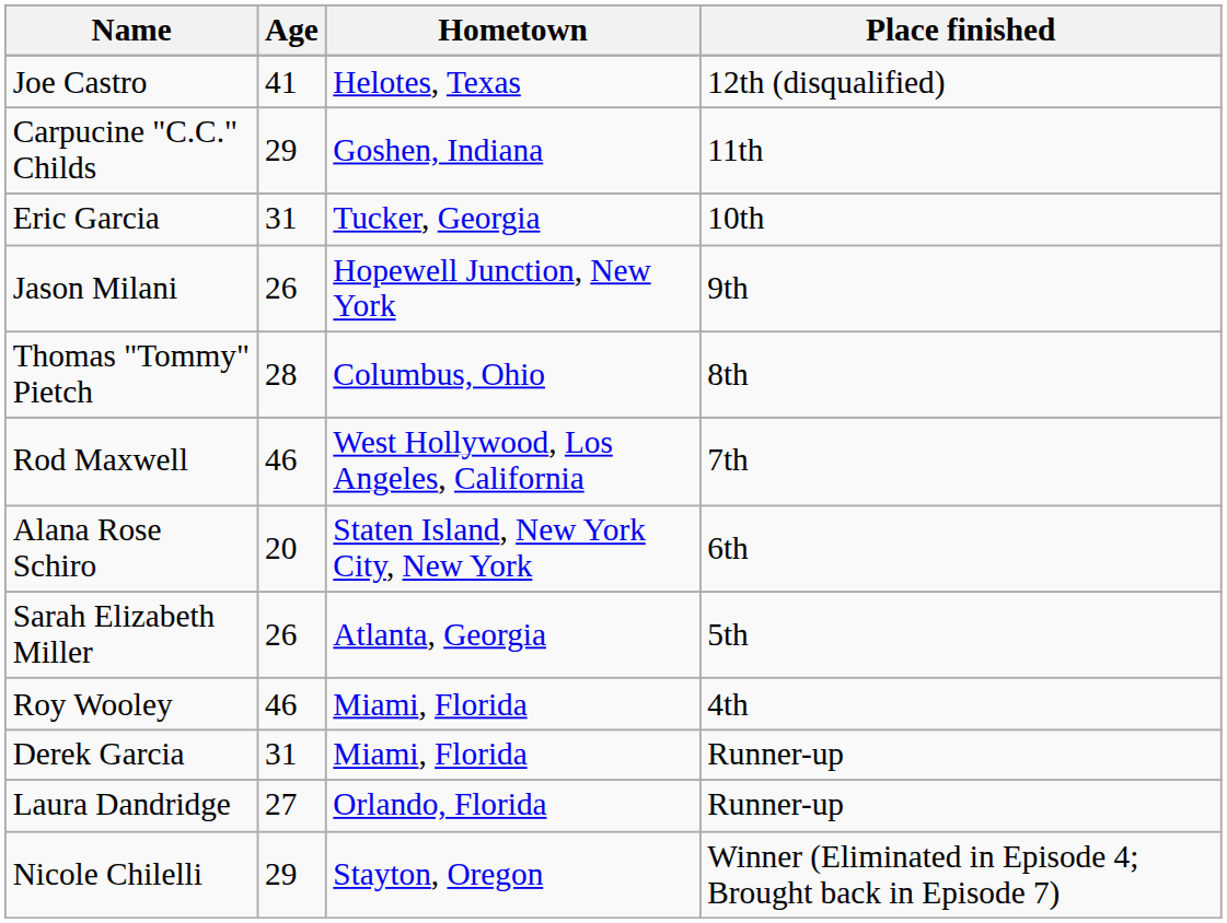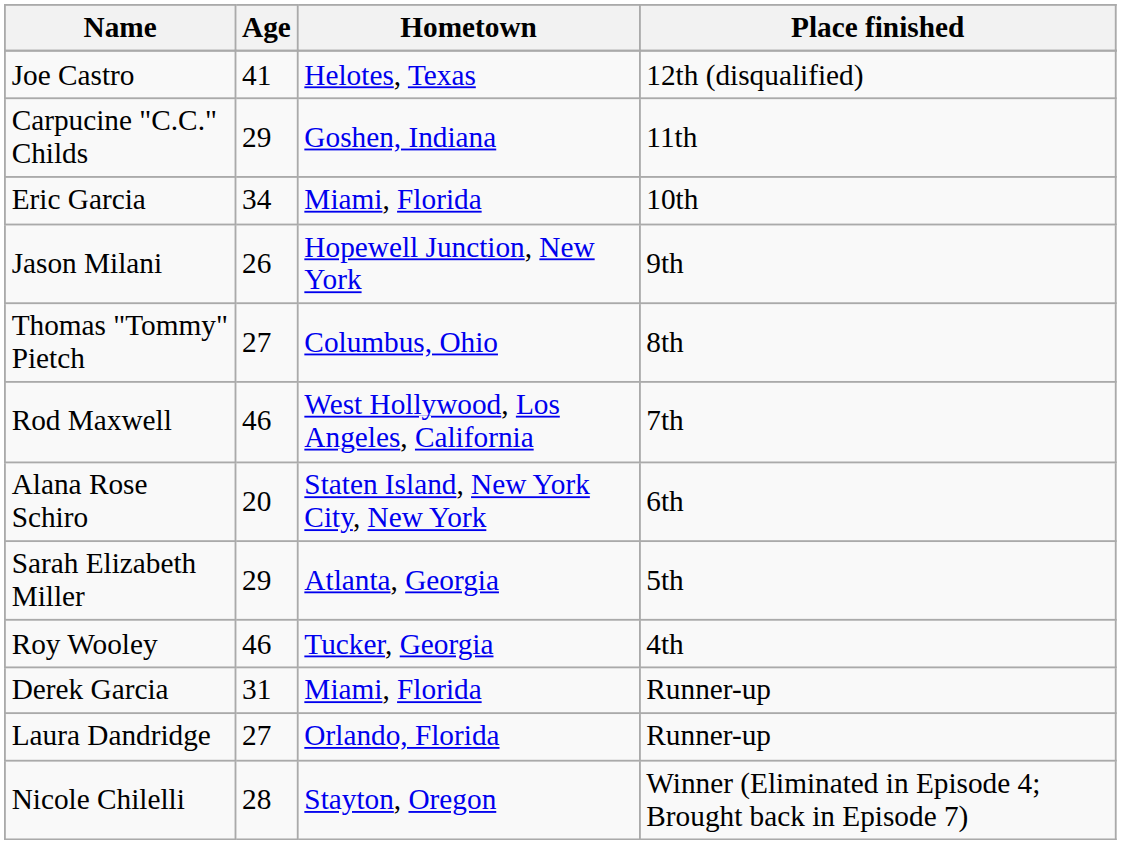Eric Garcia | Age: 31 -> 34
Eric Garcia | Hometown: Tucker, Georgia -> Miami, Florida
Thomas "Tommy" Pietch | Age: 28 -> 27
Sarah Elizabeth Miller | Age: 26 -> 29
Roy Wooley | Hometown: Miami, Florida -> Tucker, Georgia
Nicole Chilelli | Age: 29 -> 28
